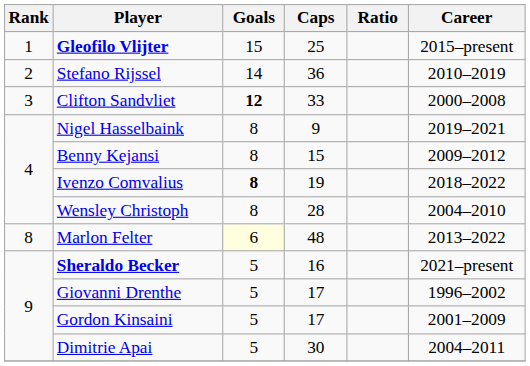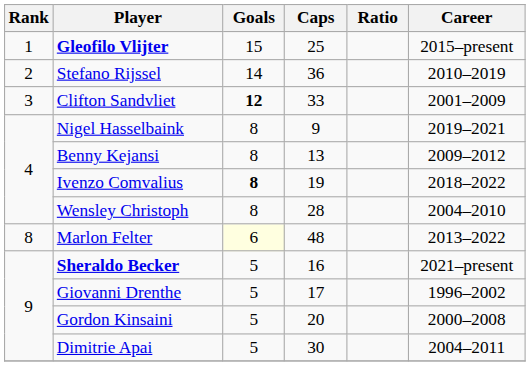Clifton Sandvliet | Career: 2000–2008 -> 2001–2009
Benny Kejansi | Caps: 15 -> 13
Gordon Kinsaini | Caps: 17 -> 20
Gordon Kinsaini | Career: 2001–2009 -> 2000–2008
